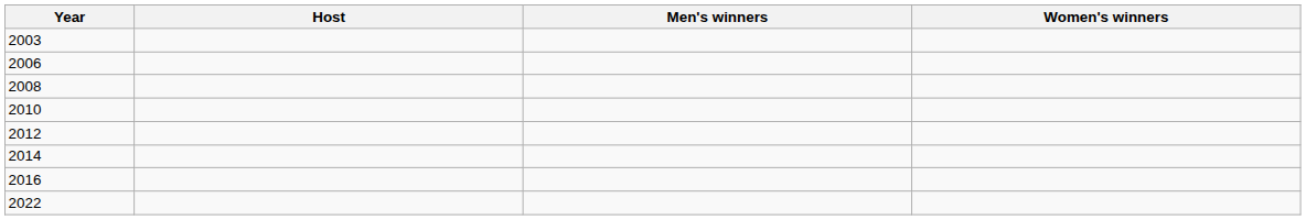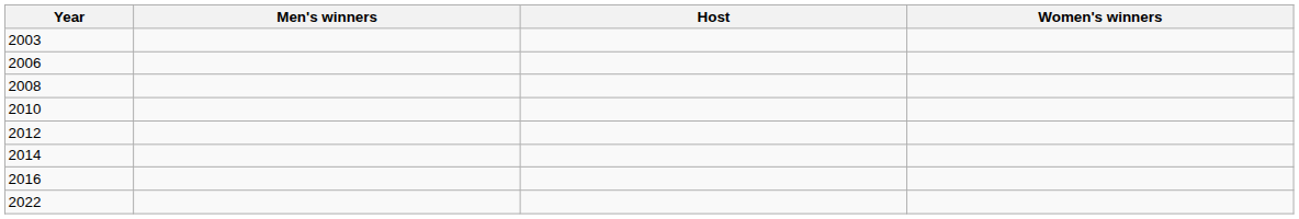columns swapped: Host <-> Men's winners
